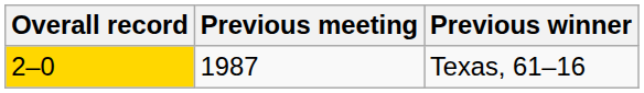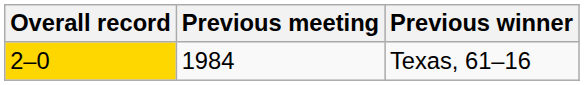Texas, 61–16 | Previous meeting: 1987 -> 1984
